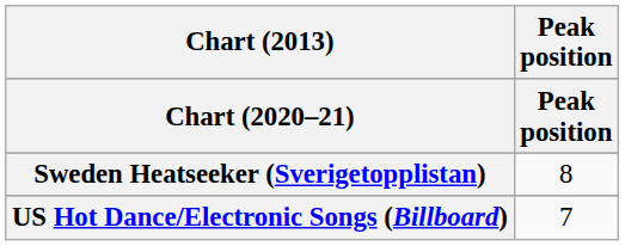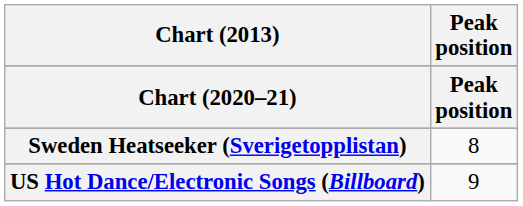US Hot Dance/Electronic Songs (Billboard) | Peak position: 7 -> 9
